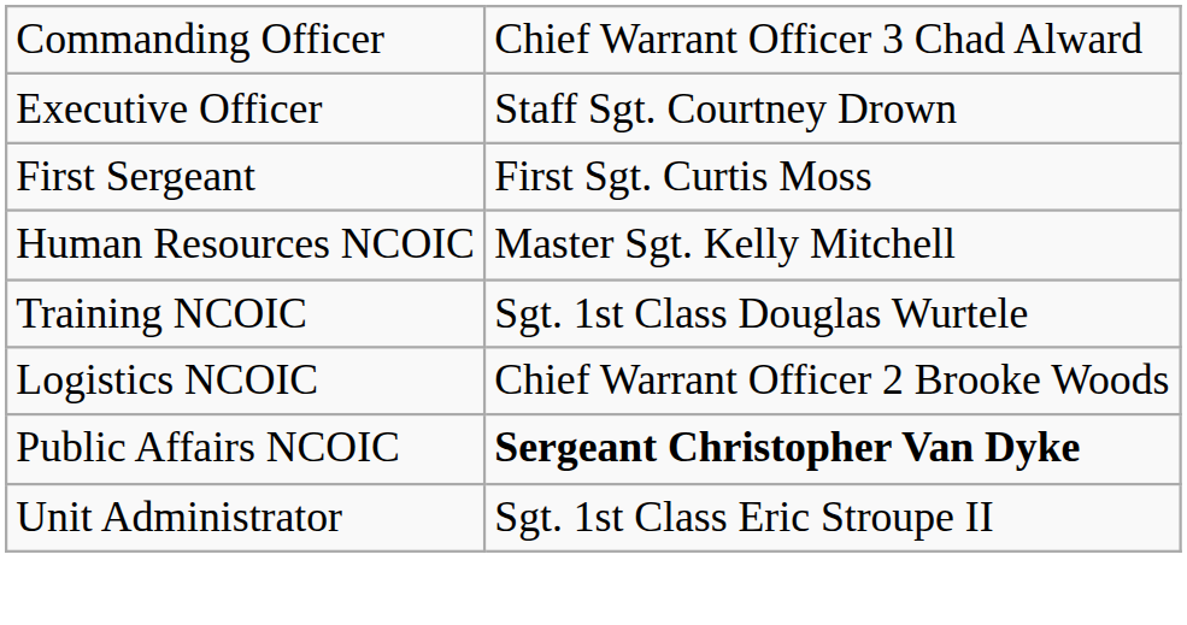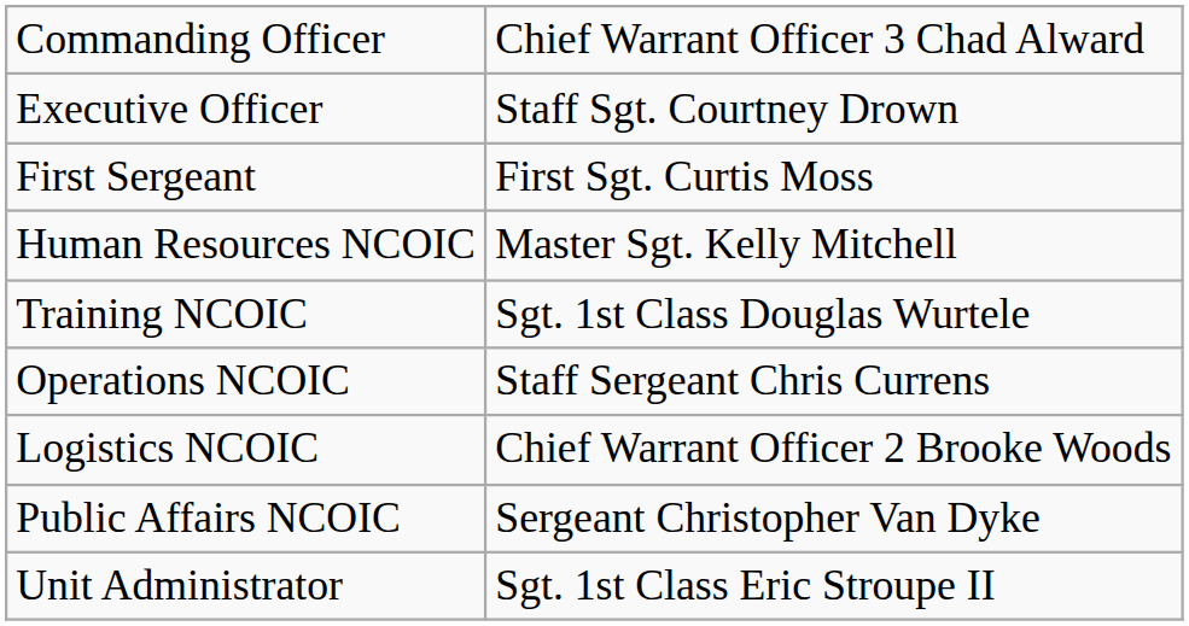+ row: Operations NCOIC | Staff Sergeant Chris Currens
Public Affairs NCOIC | column 2: bold -> normal
